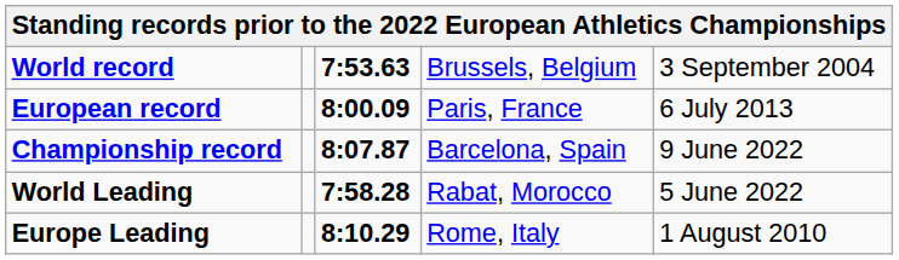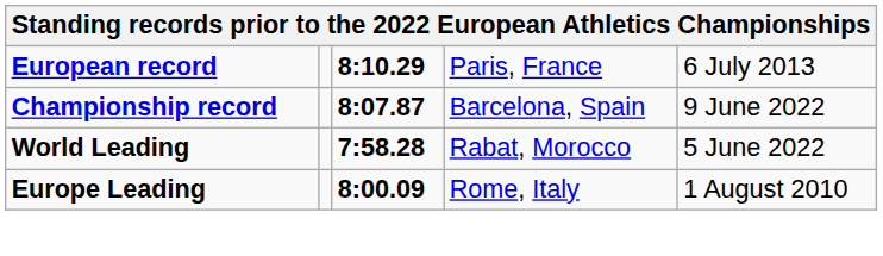- row: World record | 7:53.63 | Brussels, Belgium | 3 September 2004
European record | column 3: 8:00.09 -> 8:10.29
Europe Leading | column 3: 8:10.29 -> 8:00.09
